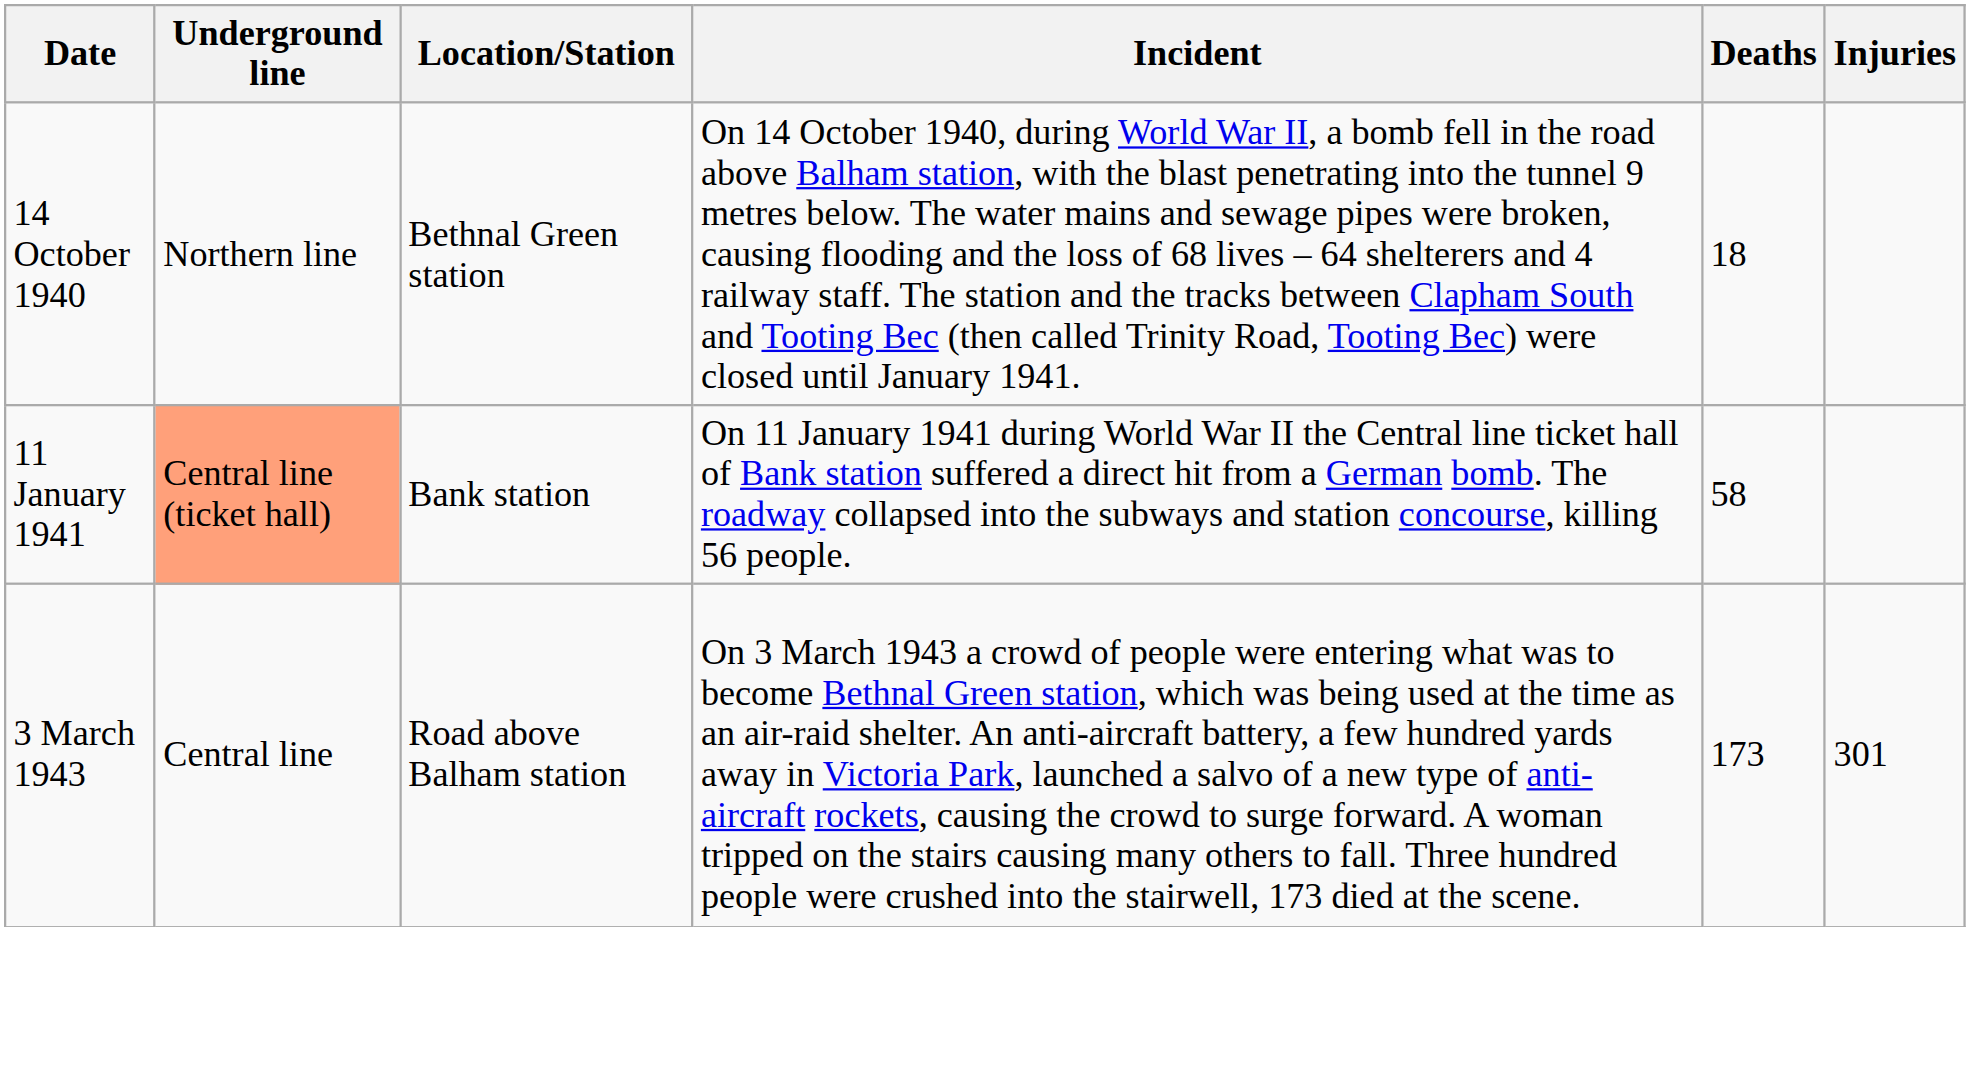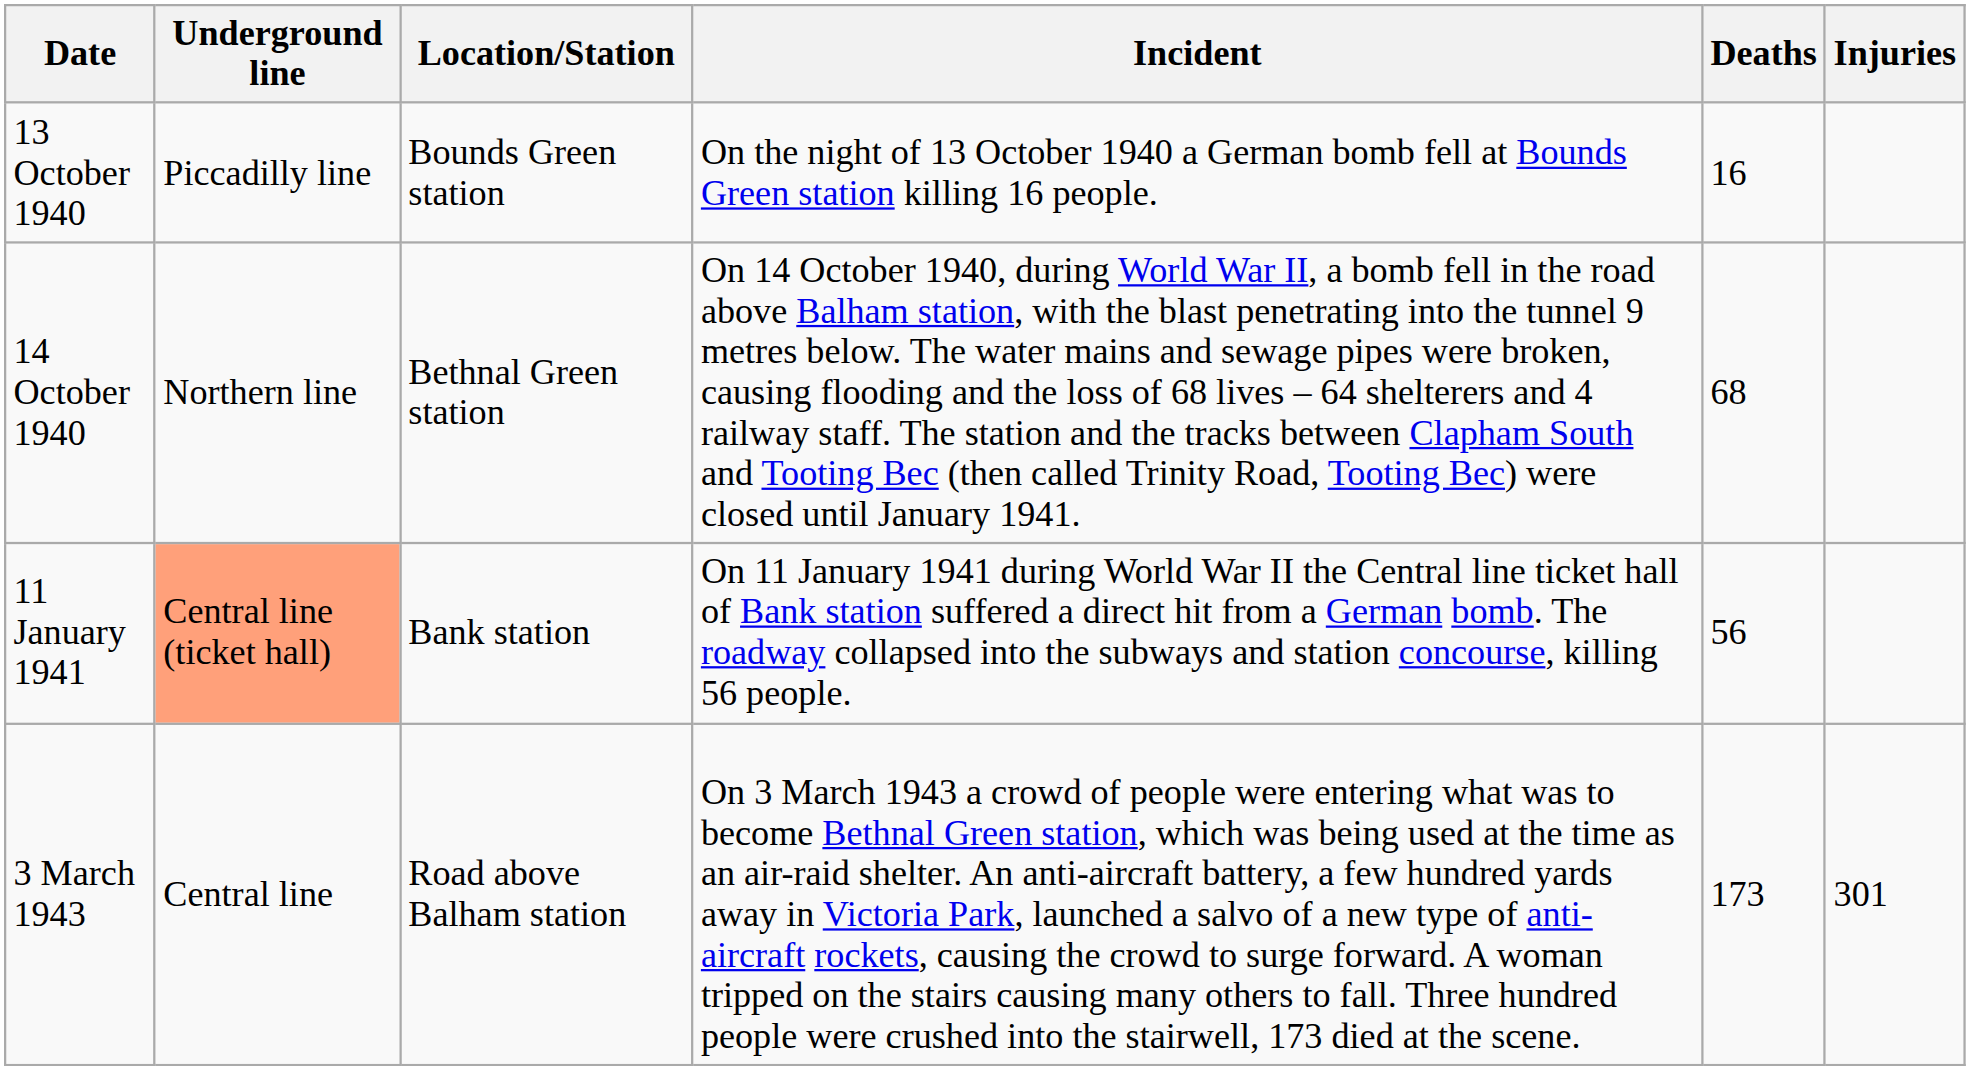+ row: 13 October 1940 | Piccadilly line | Bounds Green station | On the night of 13 October 1940 a German bomb fell at Bounds Green station killing 16 people. | 16
14 October 1940 | Deaths: 18 -> 68
11 January 1941 | Deaths: 58 -> 56
